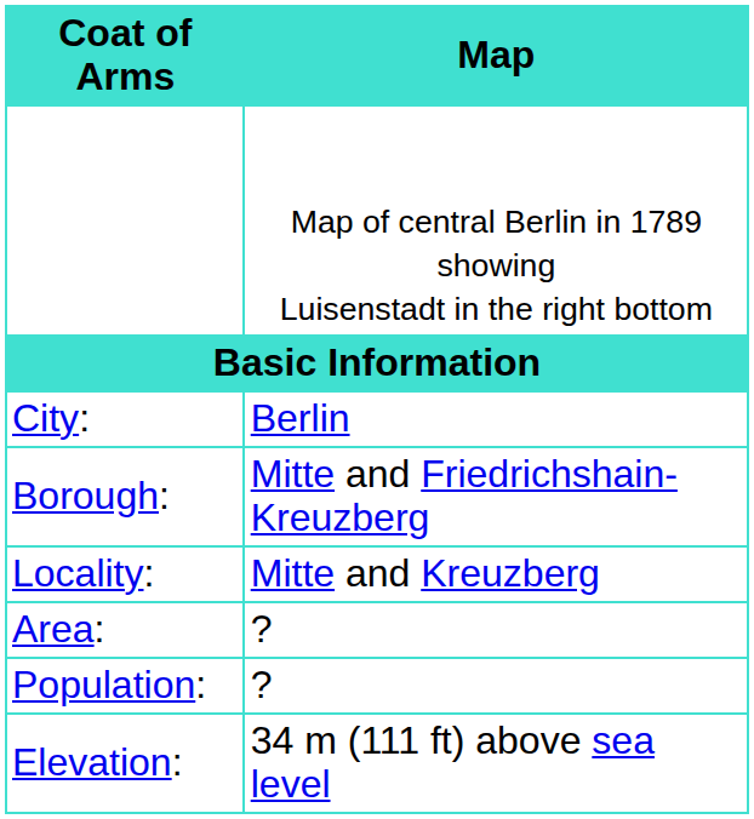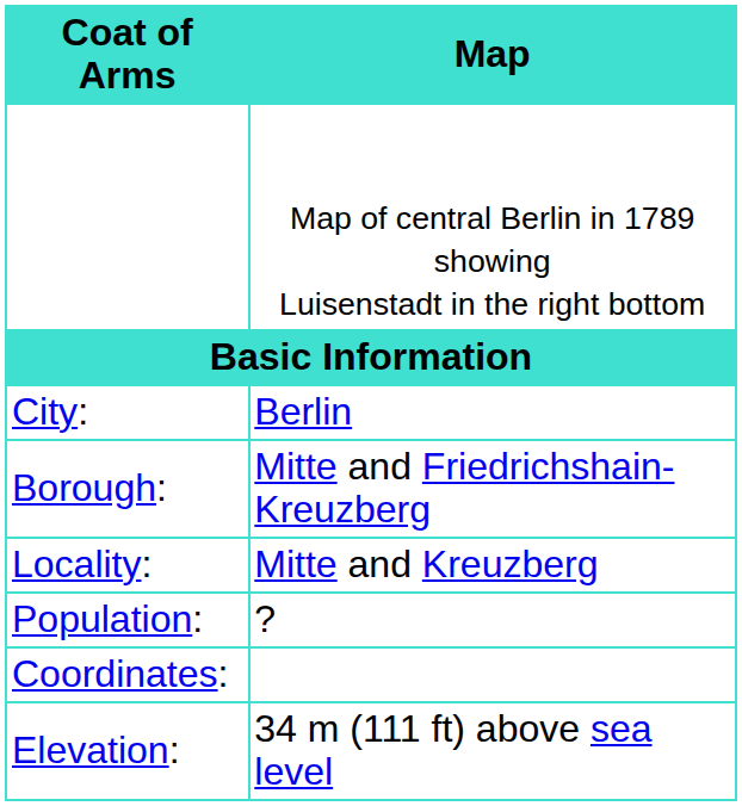- row: Area: | ?
+ row: Coordinates:
